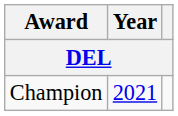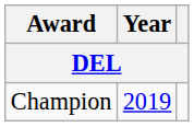Champion | Year: 2021 -> 2019
